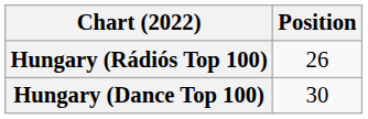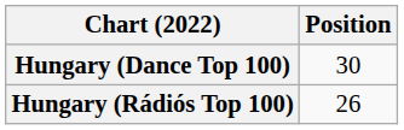rows swapped: Hungary (Dance Top 100) <-> Hungary (Rádiós Top 100)
